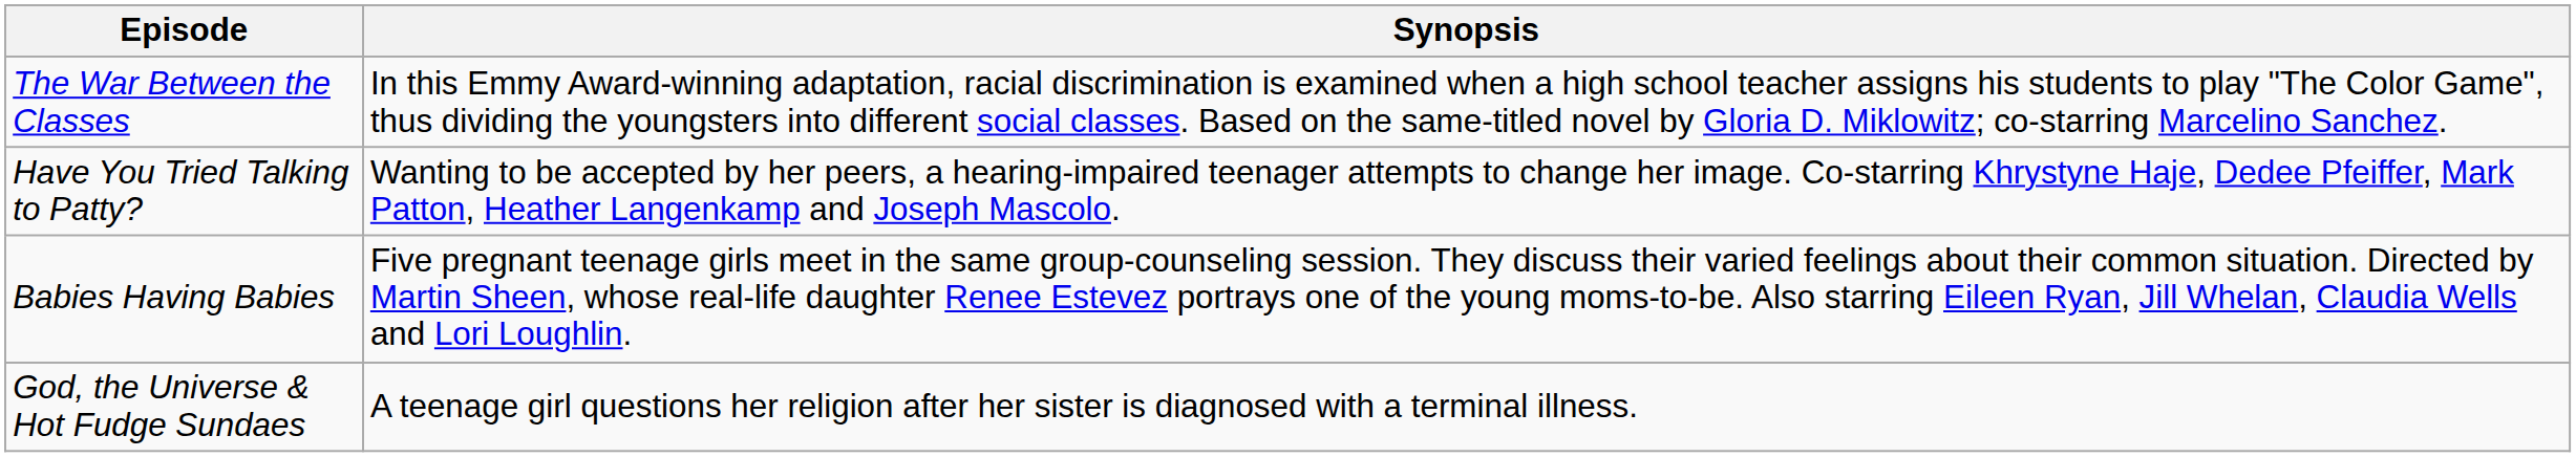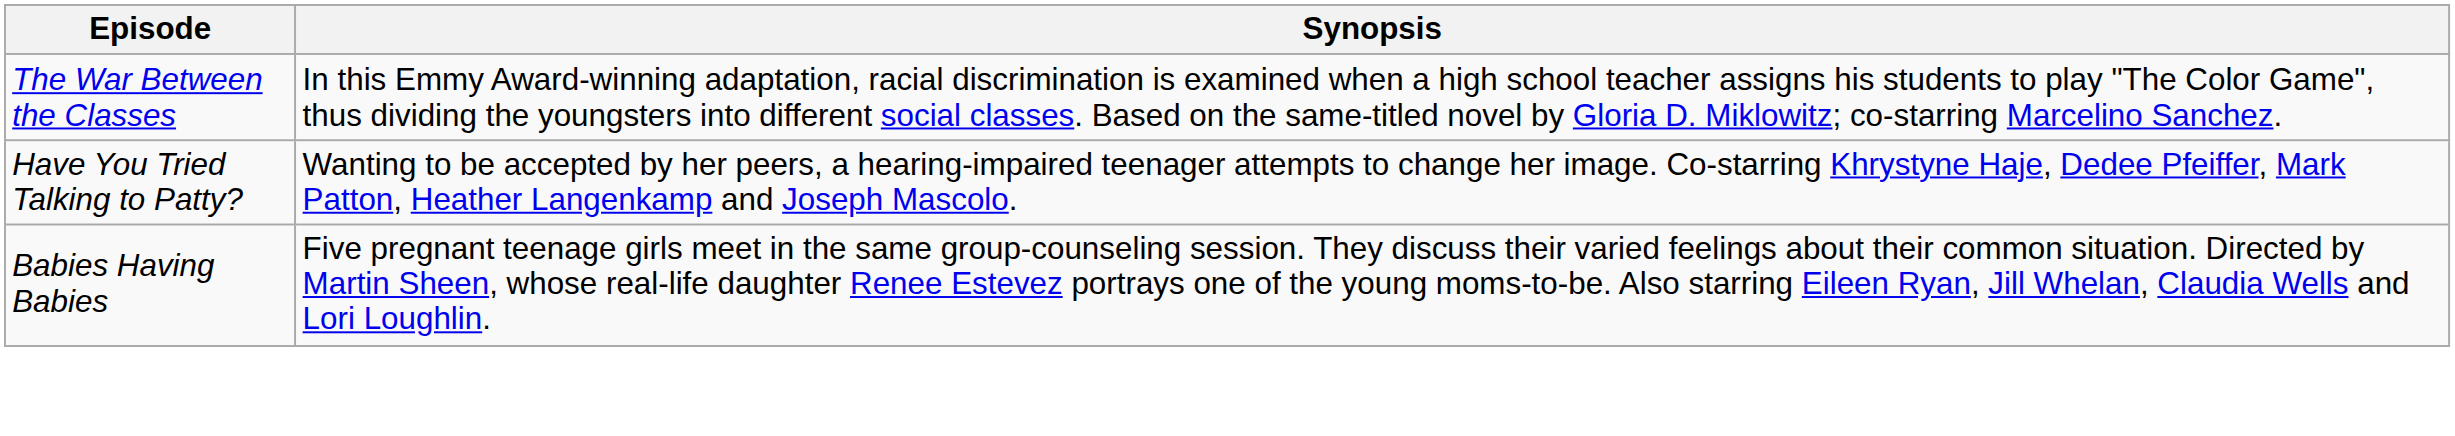- row: God, the Universe & Hot Fudge Sundaes | A teenage girl questions her religion after her sister is diagnosed with a terminal illness.
